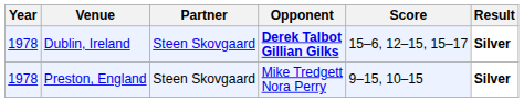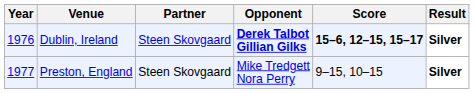Dublin, Ireland | Year: 1978 -> 1976
Dublin, Ireland | Score: normal -> bold
Preston, England | Year: 1978 -> 1977
